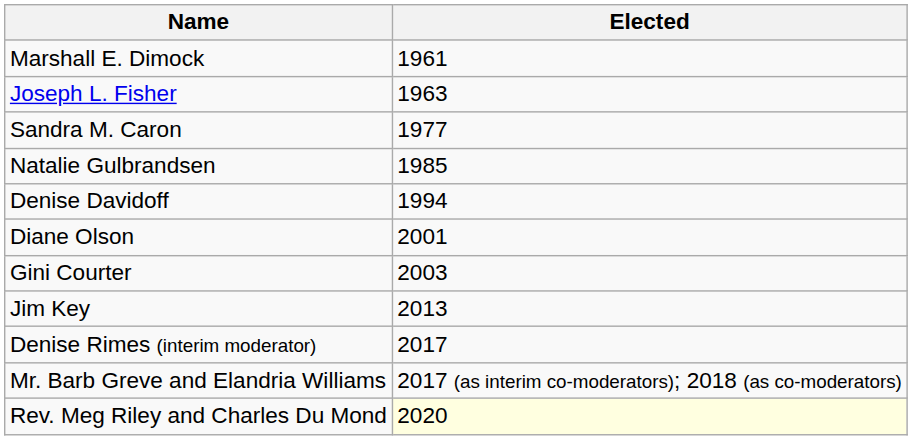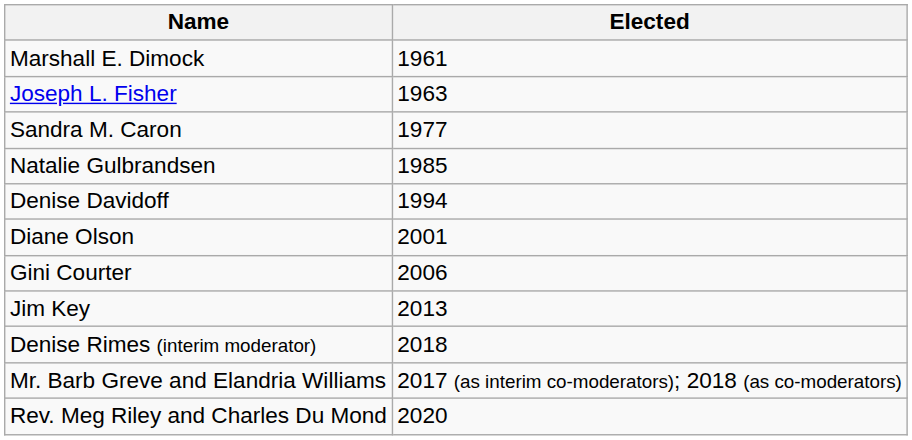Gini Courter | Elected: 2003 -> 2006
Denise Rimes (interim moderator) | Elected: 2017 -> 2018
Rev. Meg Riley and Charles Du Mond | Elected: lightyellow background -> no background
